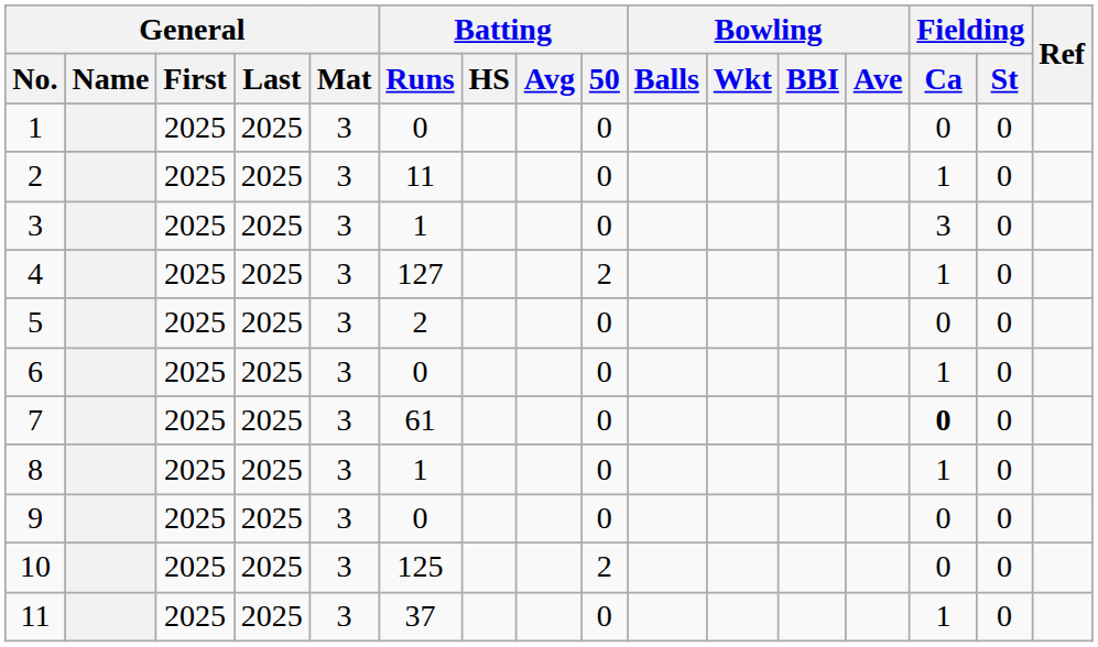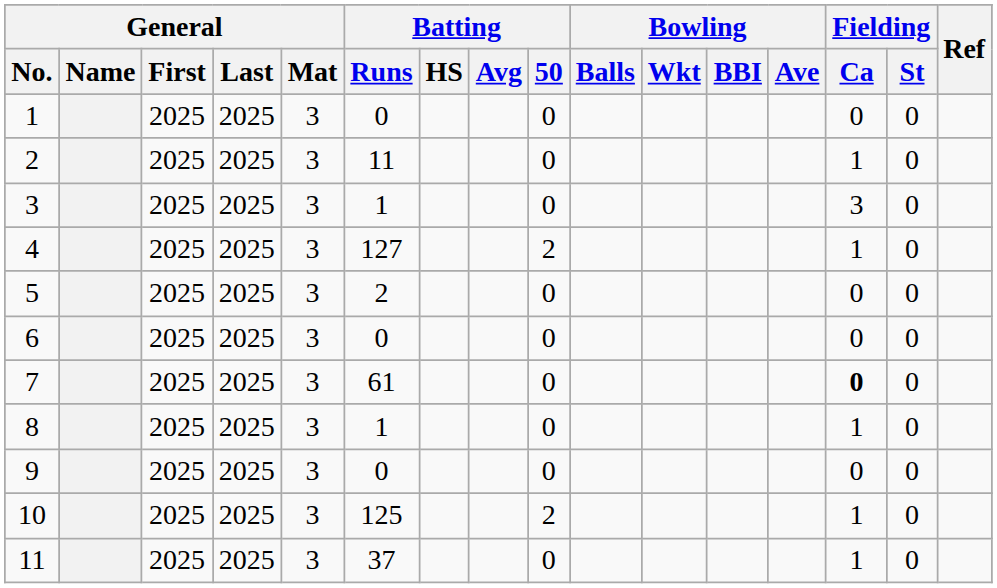6 | Fielding / Ca: 1 -> 0
10 | Fielding / Ca: 0 -> 1
